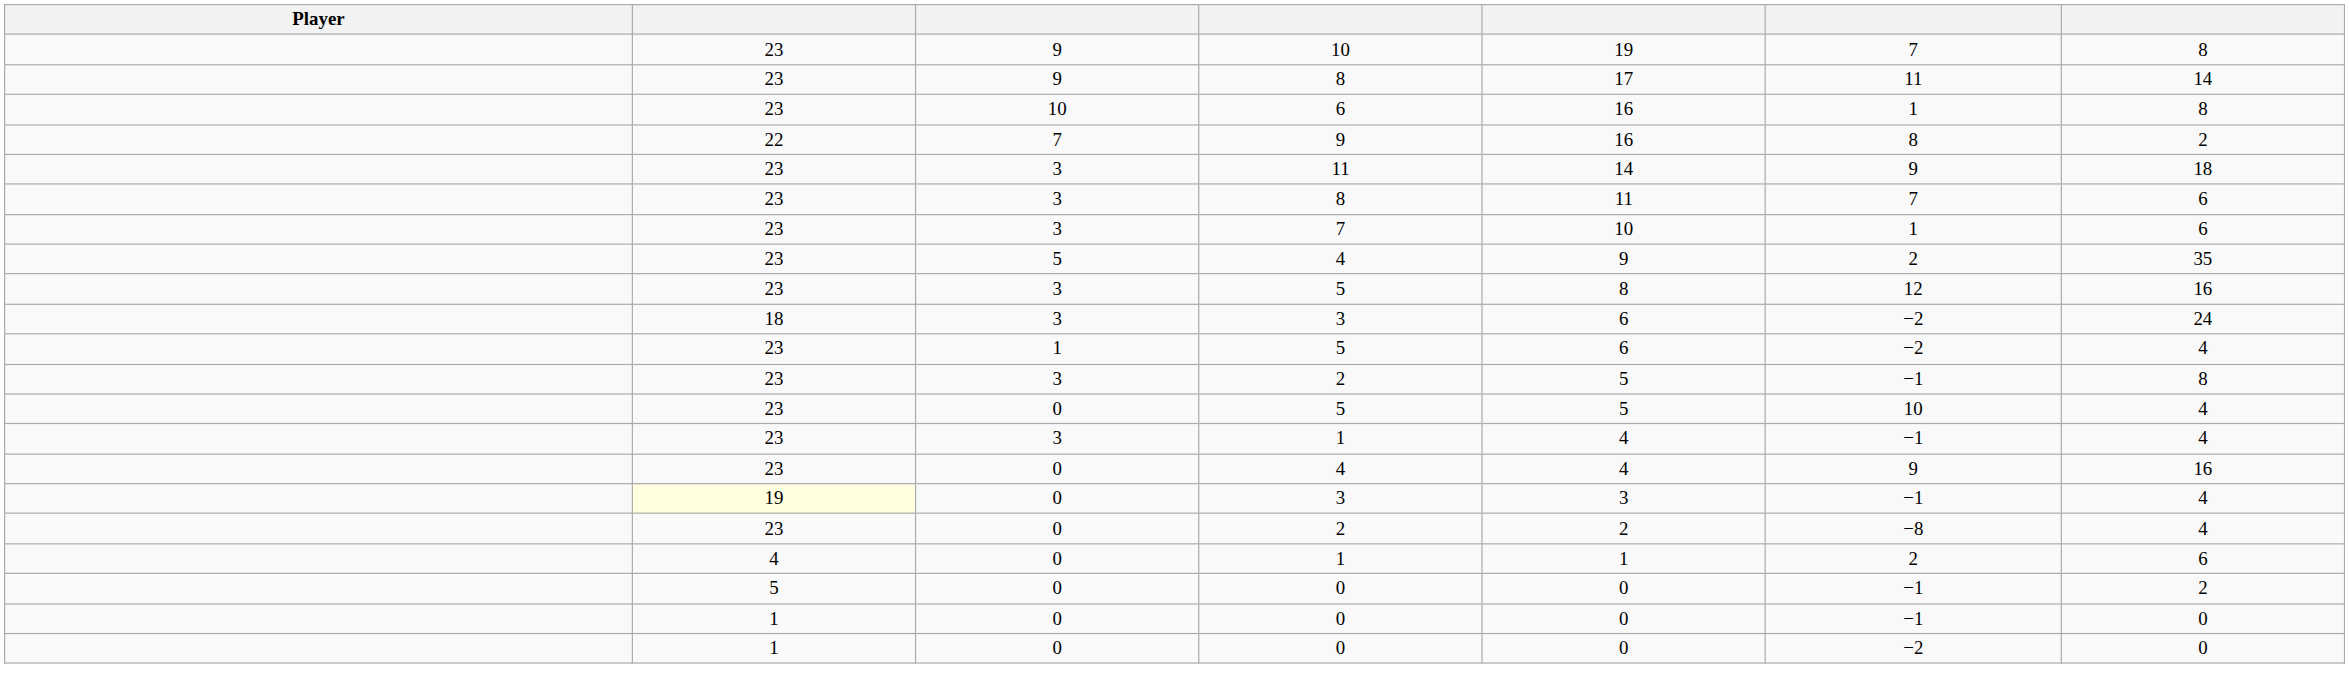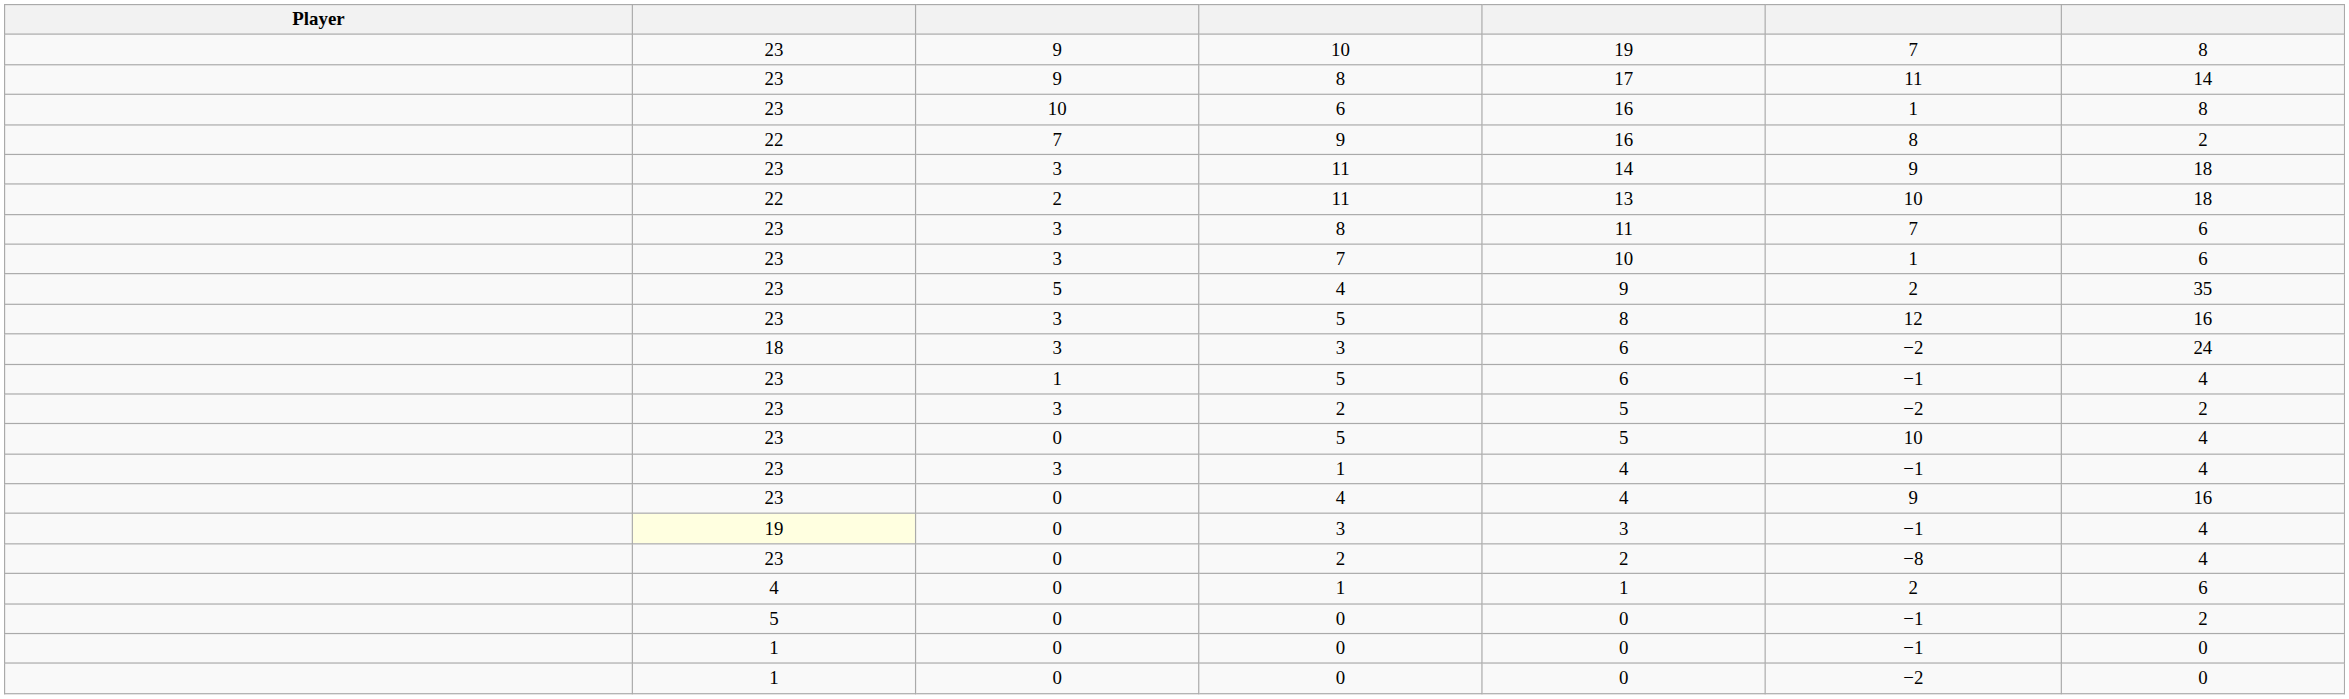+ row: 22 | 2 | 11 | 13 | 10 | 18
1 / 5 | column 6: −2 -> −1
3 / 2 | column 6: −1 -> −2
3 / 2 | column 7: 8 -> 2
